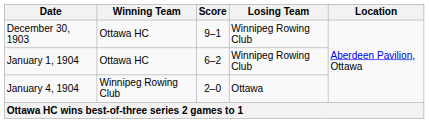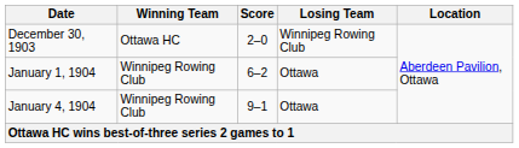December 30, 1903 | Score: 9–1 -> 2–0
January 1, 1904 | Winning Team: Ottawa HC -> Winnipeg Rowing Club
January 1, 1904 | Losing Team: Winnipeg Rowing Club -> Ottawa
January 4, 1904 | Score: 2–0 -> 9–1
